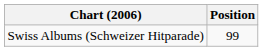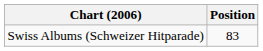Swiss Albums (Schweizer Hitparade) | Position: 99 -> 83
